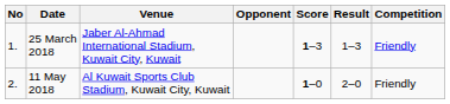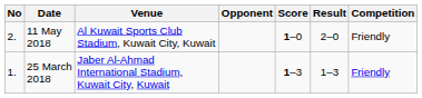rows swapped: 25 March 2018 <-> 11 May 2018
